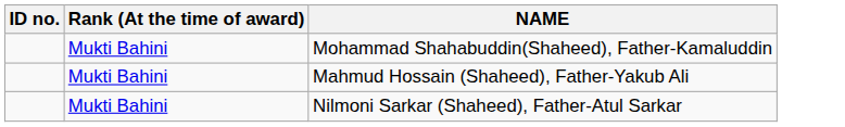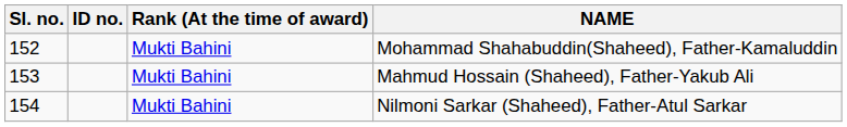+ column: Sl. no. | 152 | 153 | 154
